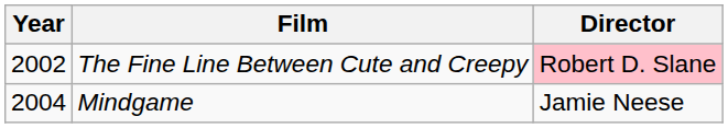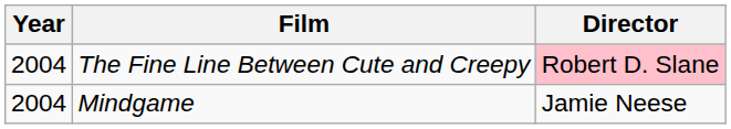The Fine Line Between Cute and Creepy | Year: 2002 -> 2004
